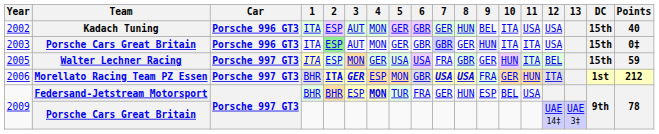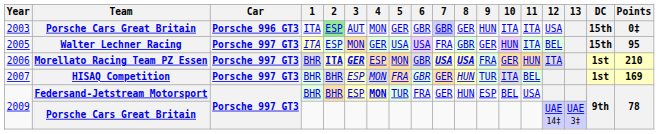- row: 2002 | Kadach Tuning | Porsche 996 GT3 | ITA | ESP | AUT | MON | GER | GBR | GER | HUN | BEL | ITA | USA | USA | 15th | 40
2003 | 9: lavender background -> no background
2005 | Points: 59 -> 95
2006 | Points: 212 -> 210
+ row: 2007 | HISAQ Competition | Porsche 997 GT3 | BHR | BHR | ESP | MON | FRA | GBR | GER | HUN | TUR | ITA | BEL | 1st | 169
